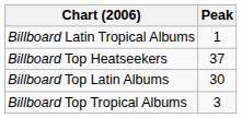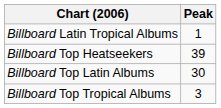Billboard Top Heatseekers | Peak: 37 -> 39
